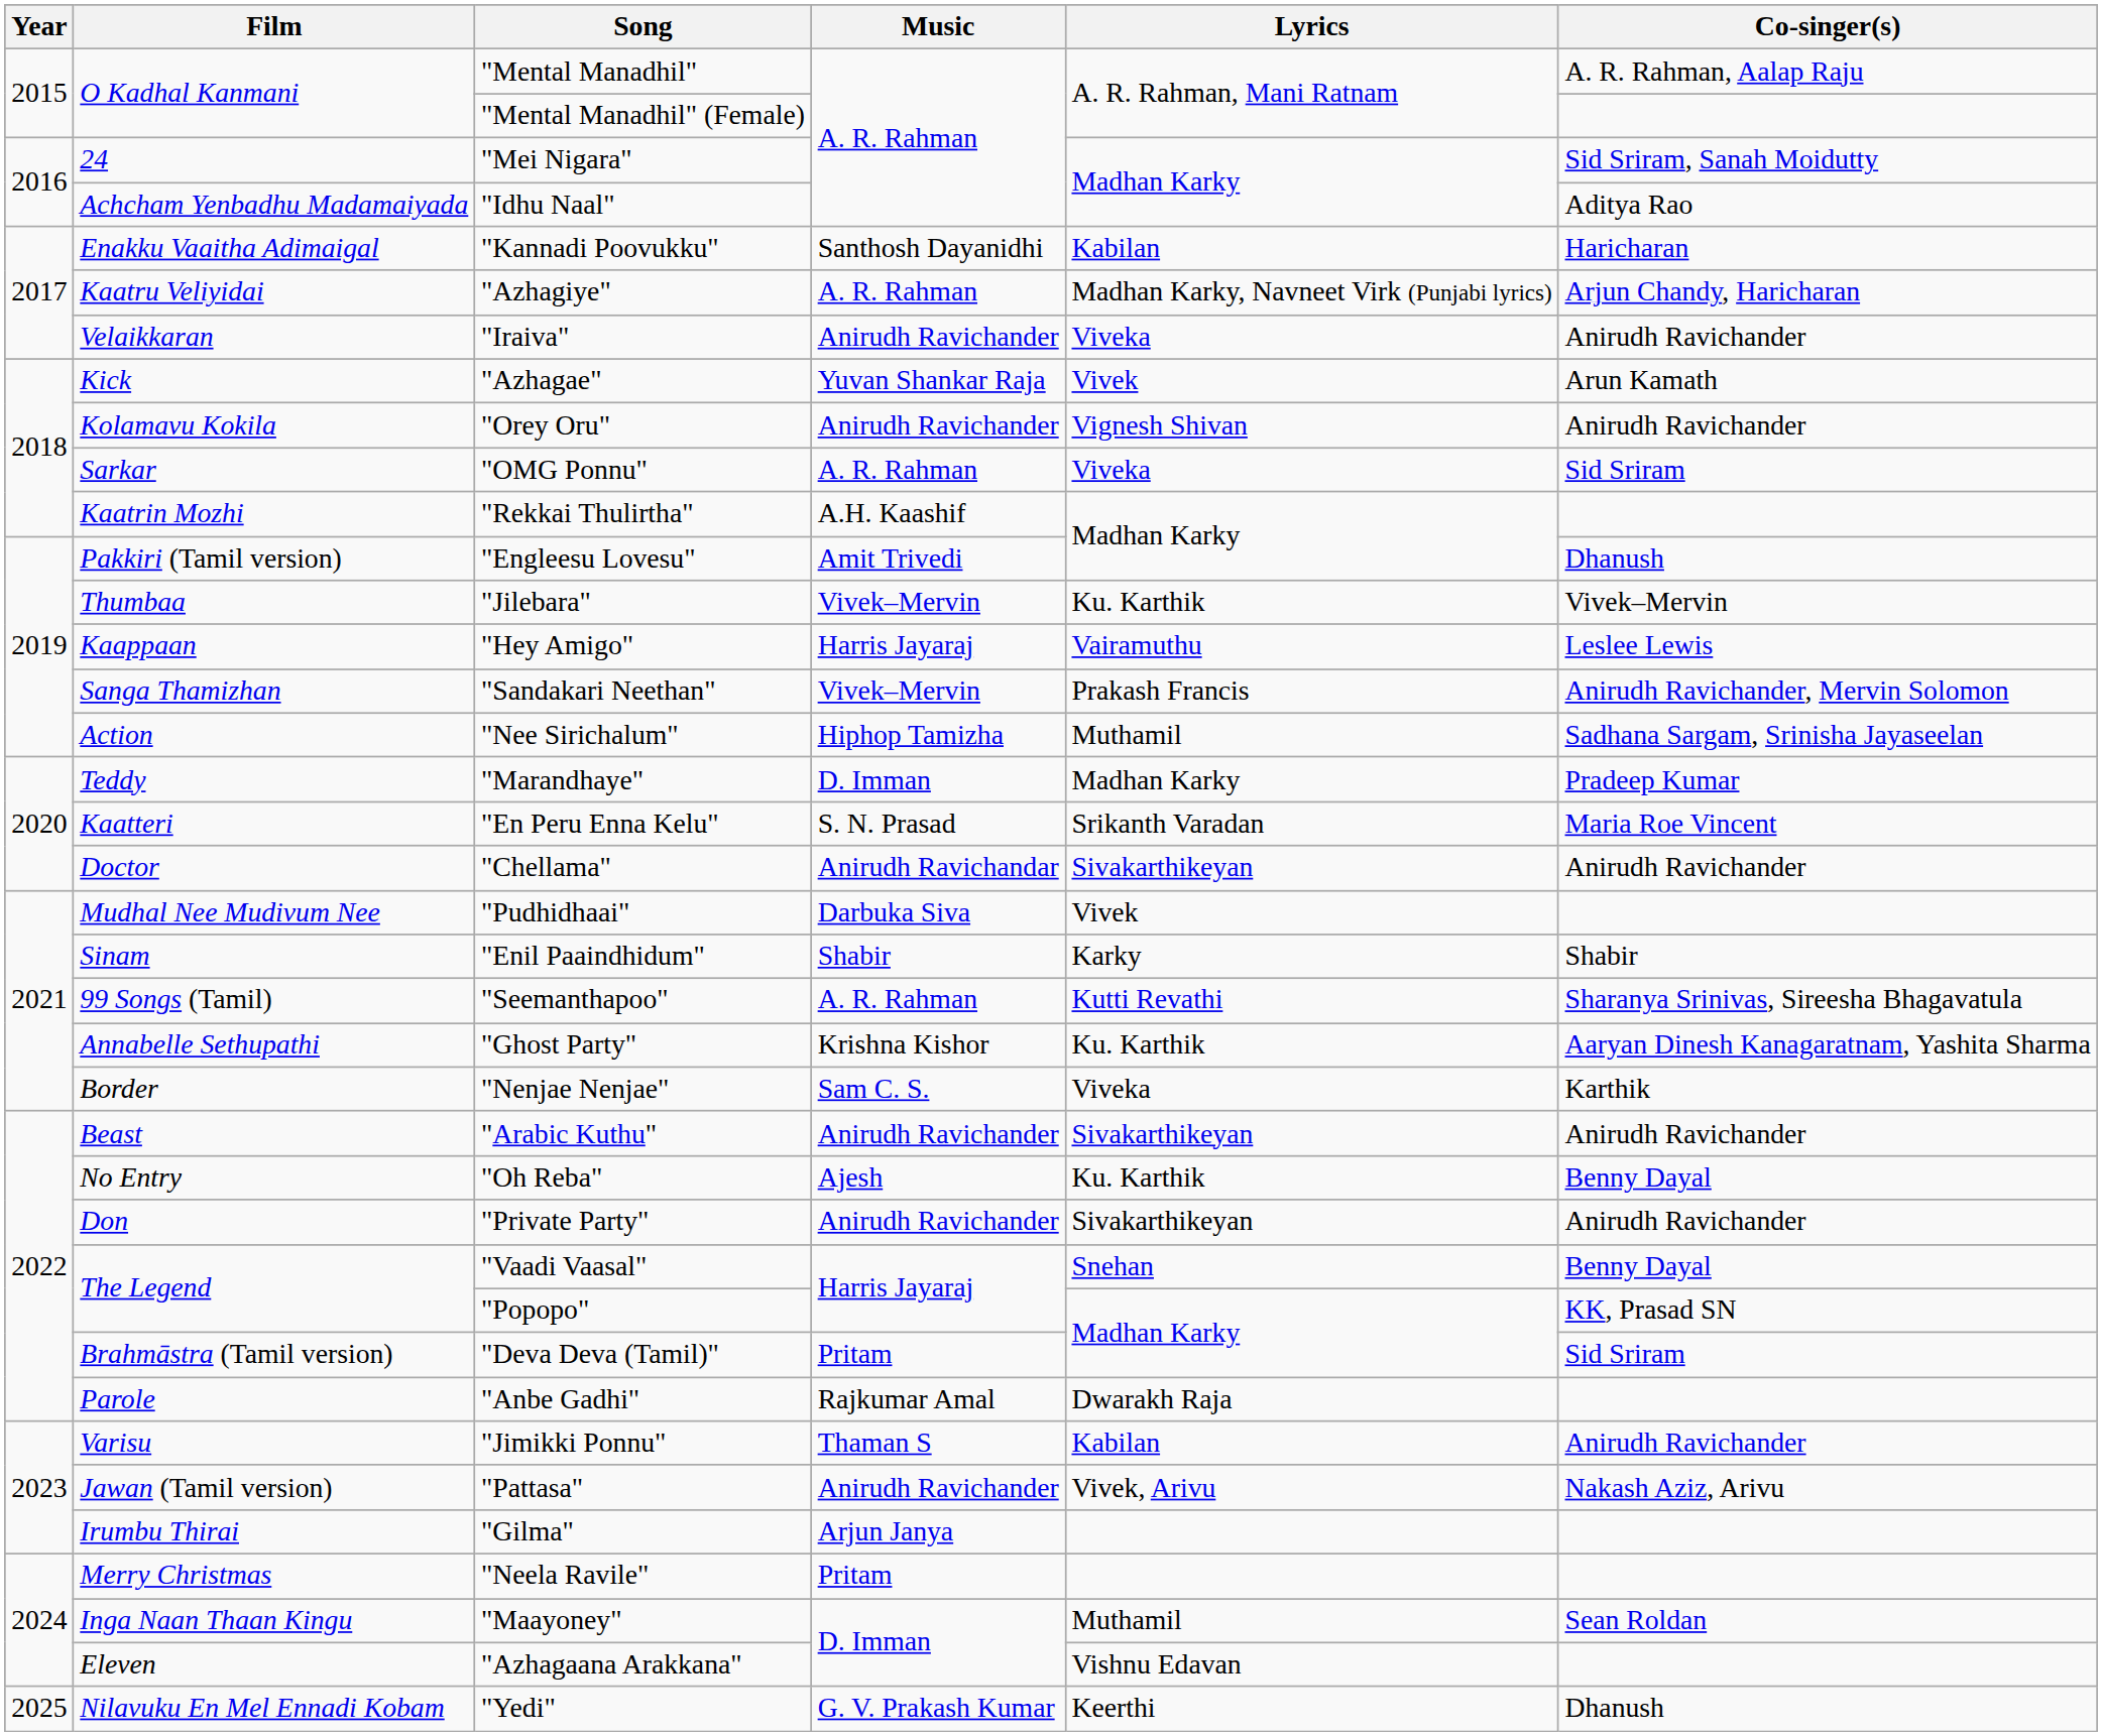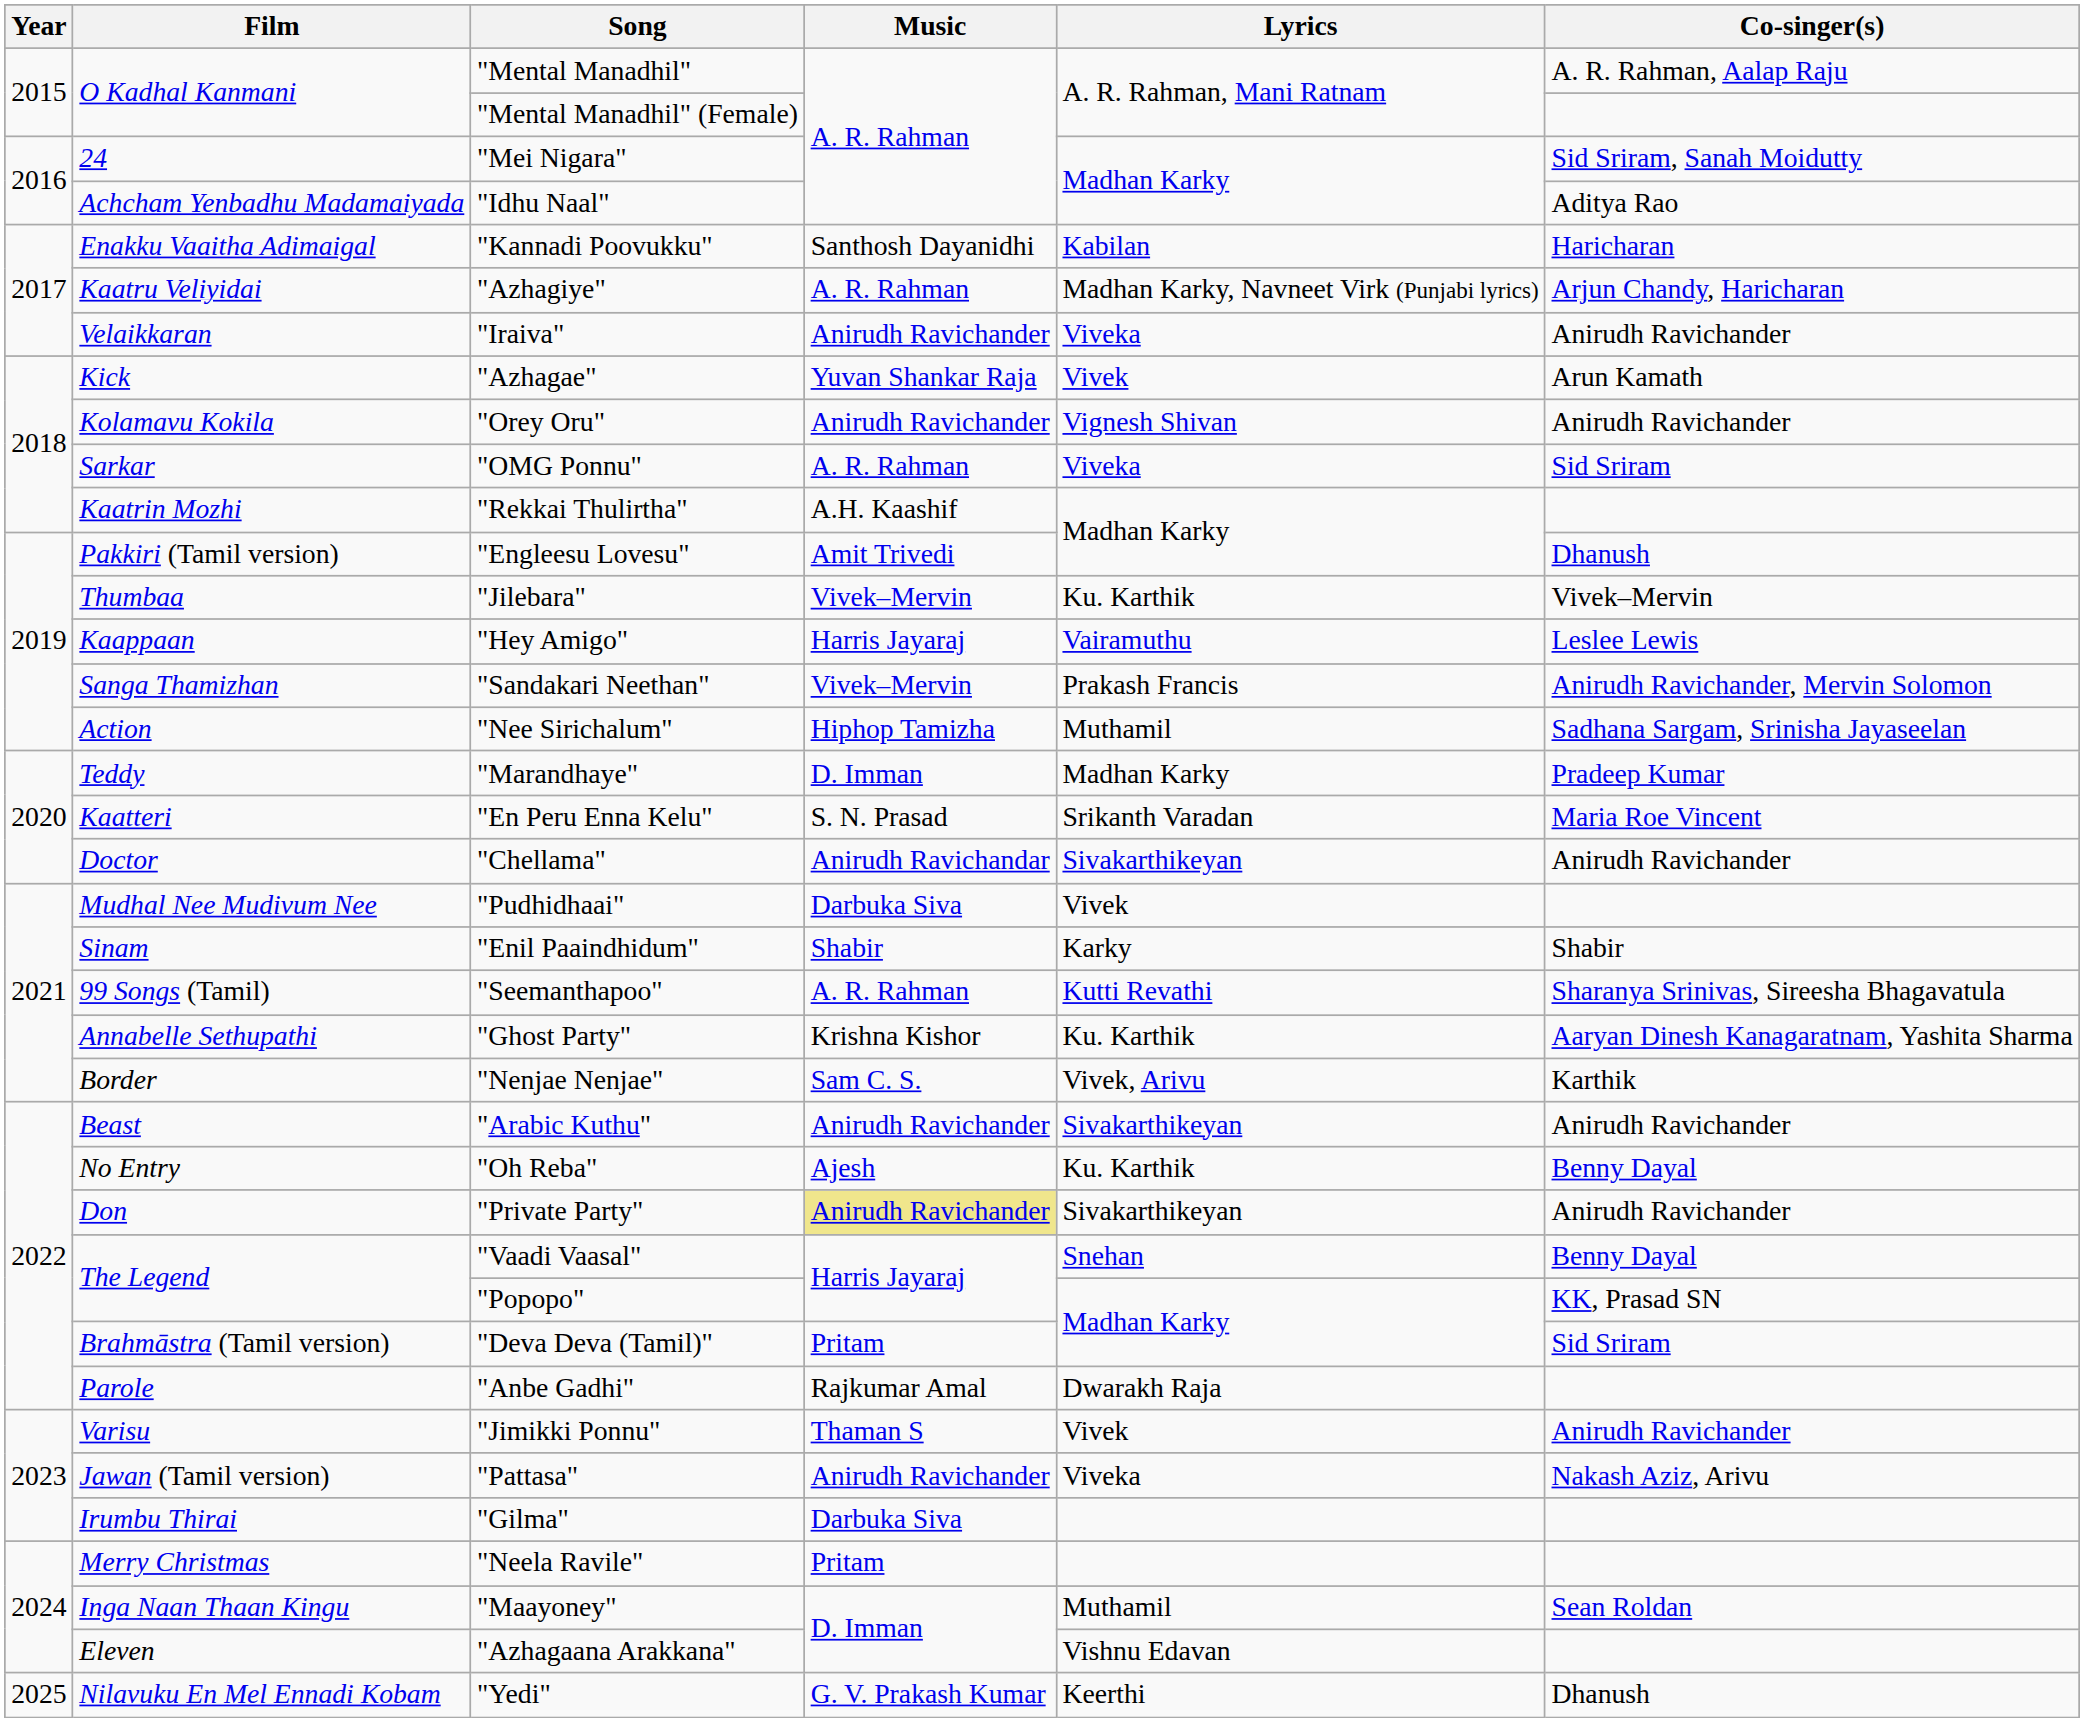"Nenjae Nenjae" | Lyrics: Viveka -> Vivek, Arivu
"Private Party" | Music: no background -> khaki background
"Jimikki Ponnu" | Lyrics: Kabilan -> Vivek
"Pattasa" | Lyrics: Vivek, Arivu -> Viveka
"Gilma" | Music: Arjun Janya -> Darbuka Siva
